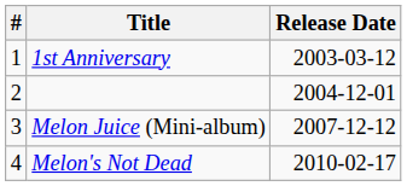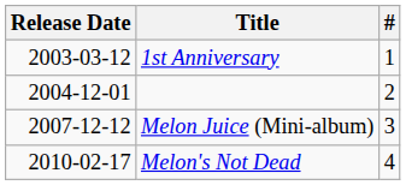columns swapped: # <-> Release Date
